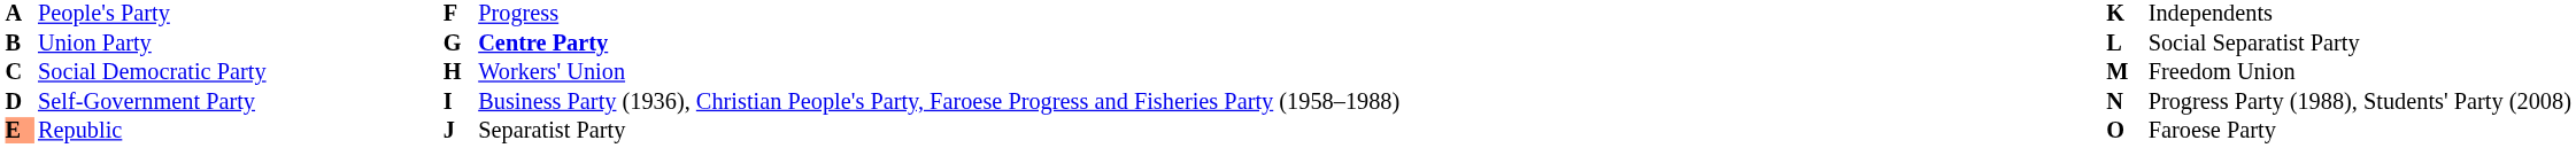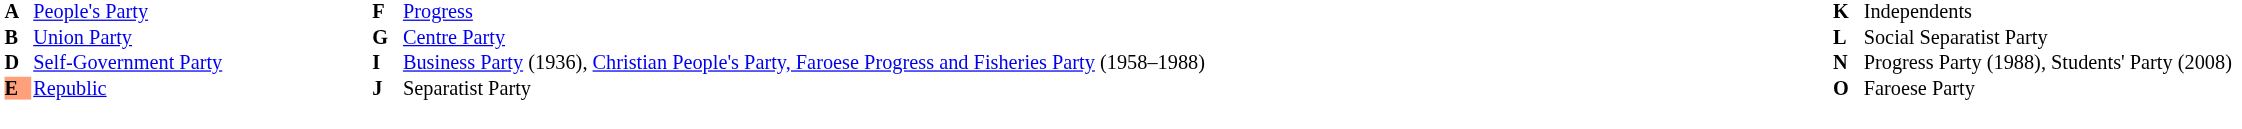Union Party | column 4: bold -> normal
- row: C | Social Democratic Party | H | Workers' Union | M | Freedom Union
